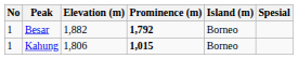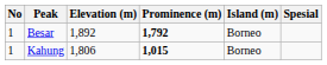Besar | Elevation (m): 1,882 -> 1,892
